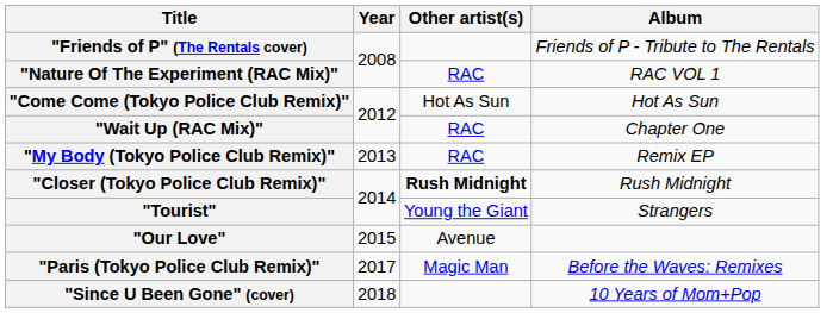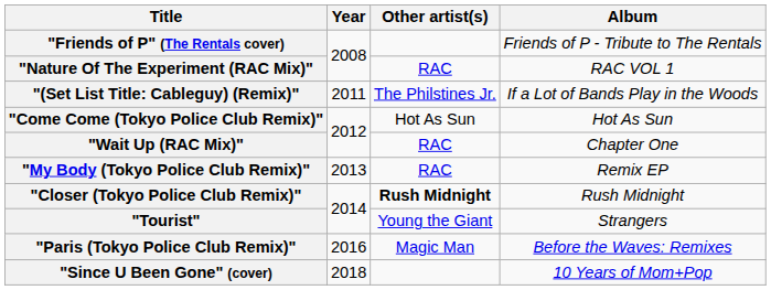+ row: "(Set List Title: Cableguy) (Remix)" | 2011 | The Philstines Jr. | If a Lot of Bands Play in the Woods
- row: "Our Love" | 2015 | Avenue
"Paris (Tokyo Police Club Remix)" | Year: 2017 -> 2016
